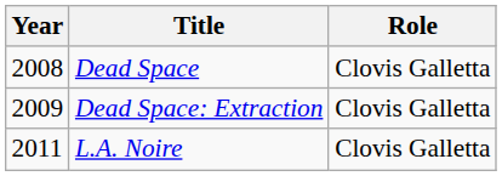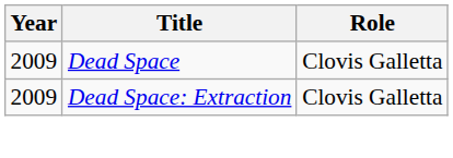Dead Space | Year: 2008 -> 2009
- row: 2011 | L.A. Noire | Clovis Galletta
